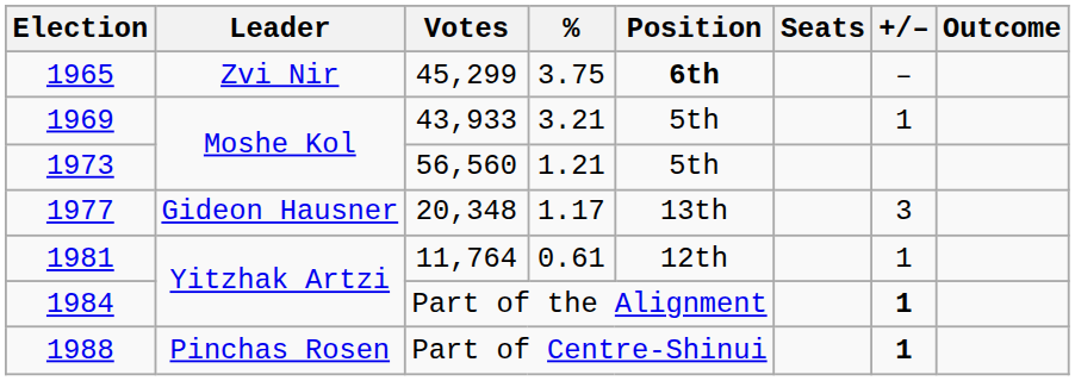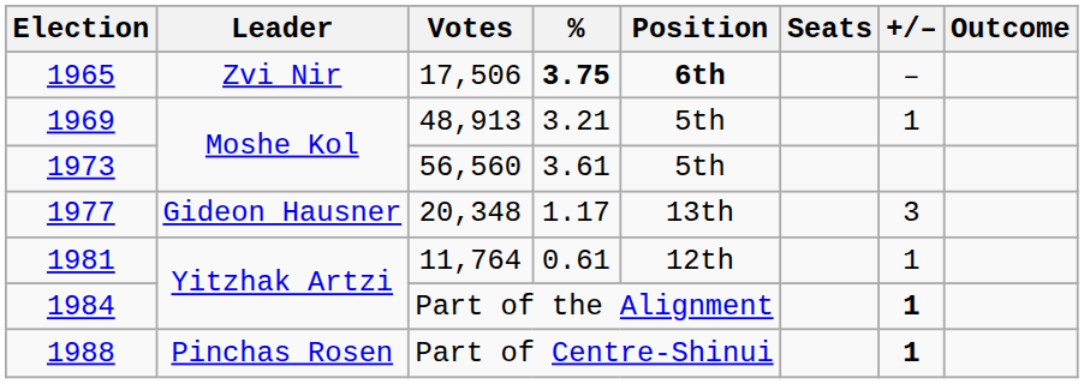1965 | Votes: 45,299 -> 17,506
1965 | %: normal -> bold
1969 | Votes: 43,933 -> 48,913
1973 | %: 1.21 -> 3.61
